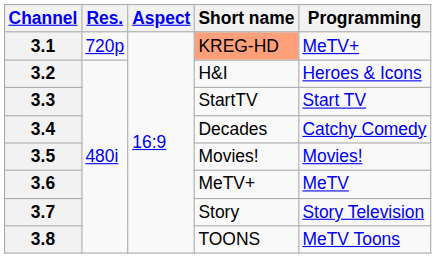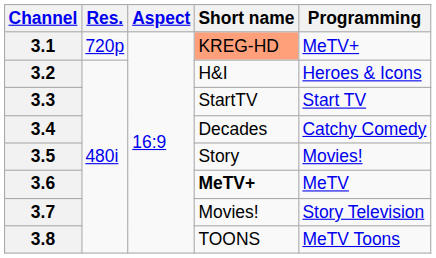3.5 | Short name: Movies! -> Story
3.6 | Short name: normal -> bold
3.7 | Short name: Story -> Movies!
